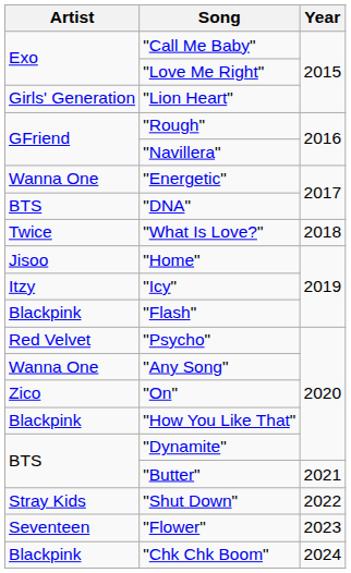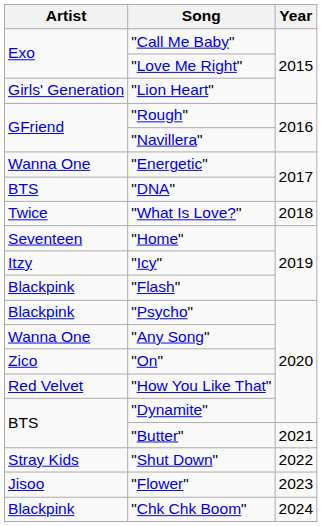"Home" | Artist: Jisoo -> Seventeen
"Psycho" | Artist: Red Velvet -> Blackpink
"How You Like That" | Artist: Blackpink -> Red Velvet
"Flower" | Artist: Seventeen -> Jisoo
